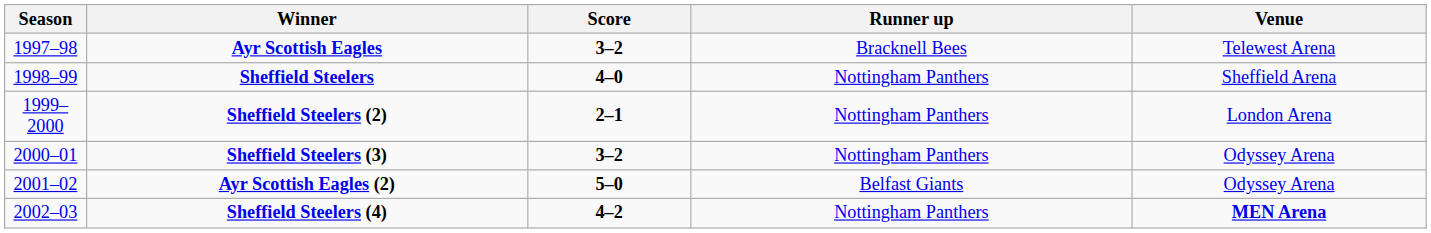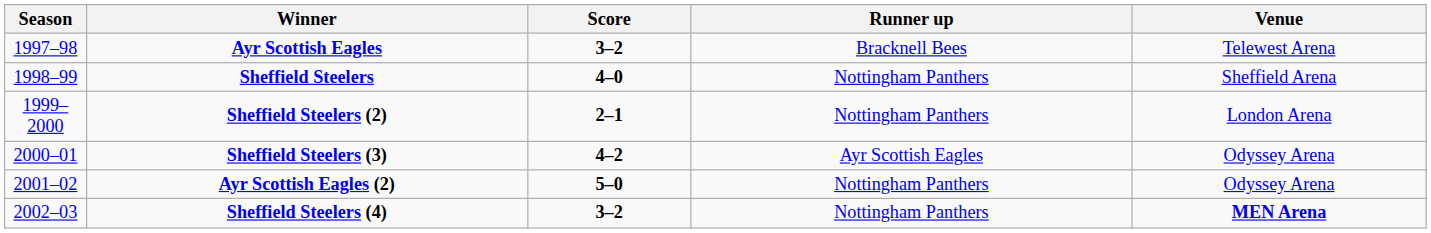Sheffield Steelers (3) | Score: 3–2 -> 4–2
Sheffield Steelers (3) | Runner up: Nottingham Panthers -> Ayr Scottish Eagles
Ayr Scottish Eagles (2) | Runner up: Belfast Giants -> Nottingham Panthers
Sheffield Steelers (4) | Score: 4–2 -> 3–2
